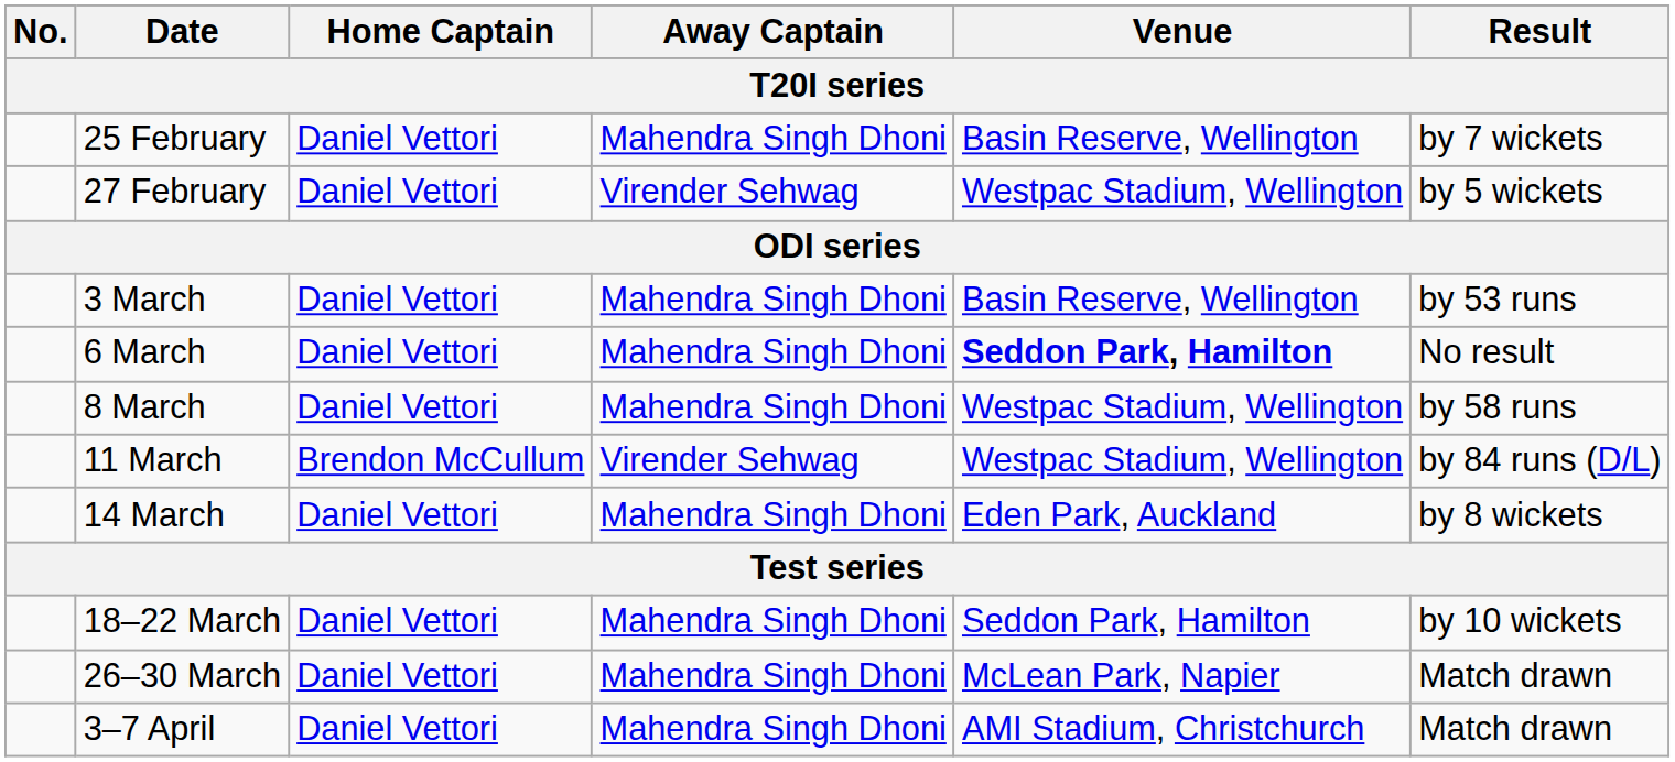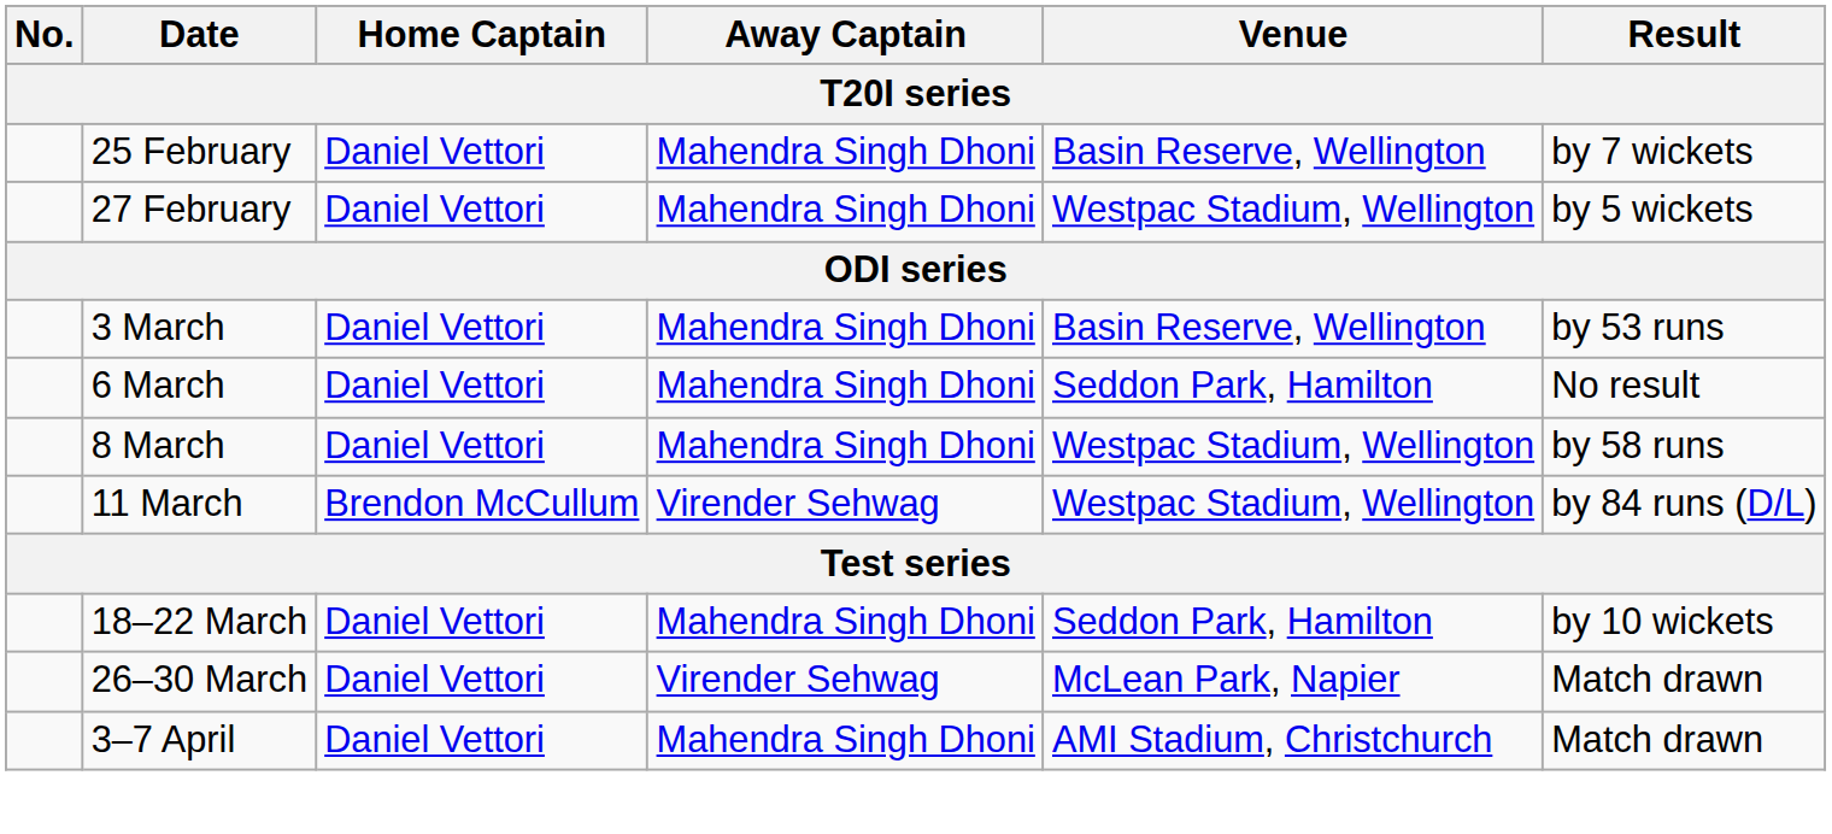27 February | Away Captain: Virender Sehwag -> Mahendra Singh Dhoni
6 March | Venue: bold -> normal
- row: 14 March | Daniel Vettori | Mahendra Singh Dhoni | Eden Park, Auckland | by 8 wickets
26–30 March | Away Captain: Mahendra Singh Dhoni -> Virender Sehwag
